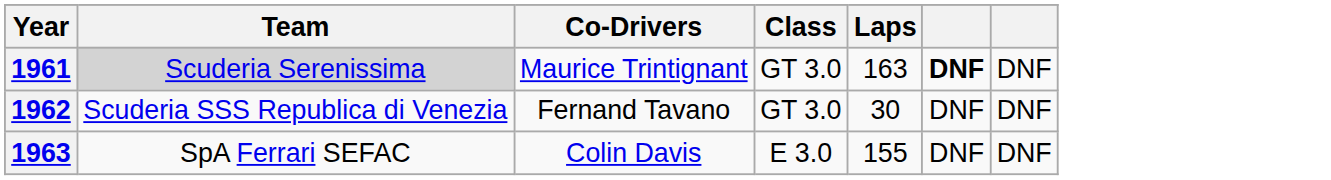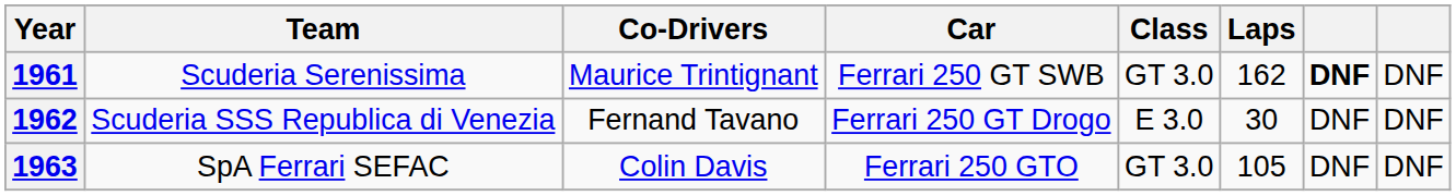+ column: Car | Ferrari 250 GT SWB | Ferrari 250 GT Drogo | Ferrari 250 GTO
1961 | Team: lightgrey background -> no background
1961 | Laps: 163 -> 162
1962 | Class: GT 3.0 -> E 3.0
1963 | Class: E 3.0 -> GT 3.0
1963 | Laps: 155 -> 105
